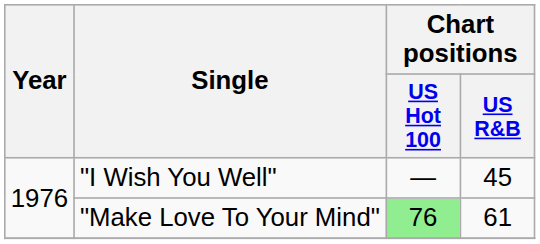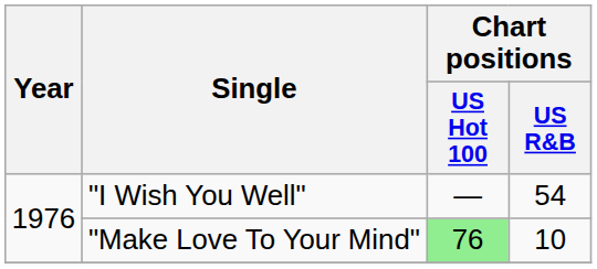"I Wish You Well" | Chart positions / US R&B: 45 -> 54
"Make Love To Your Mind" | Chart positions / US R&B: 61 -> 10
